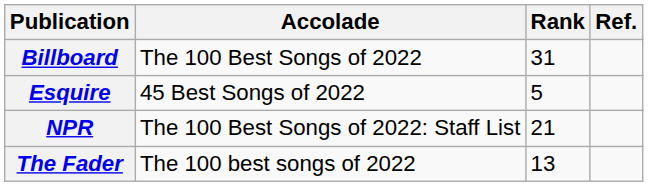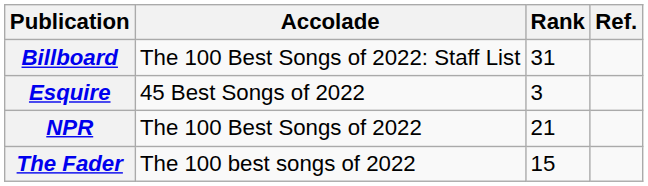Billboard | Accolade: The 100 Best Songs of 2022 -> The 100 Best Songs of 2022: Staff List
Esquire | Rank: 5 -> 3
NPR | Accolade: The 100 Best Songs of 2022: Staff List -> The 100 Best Songs of 2022
The Fader | Rank: 13 -> 15
